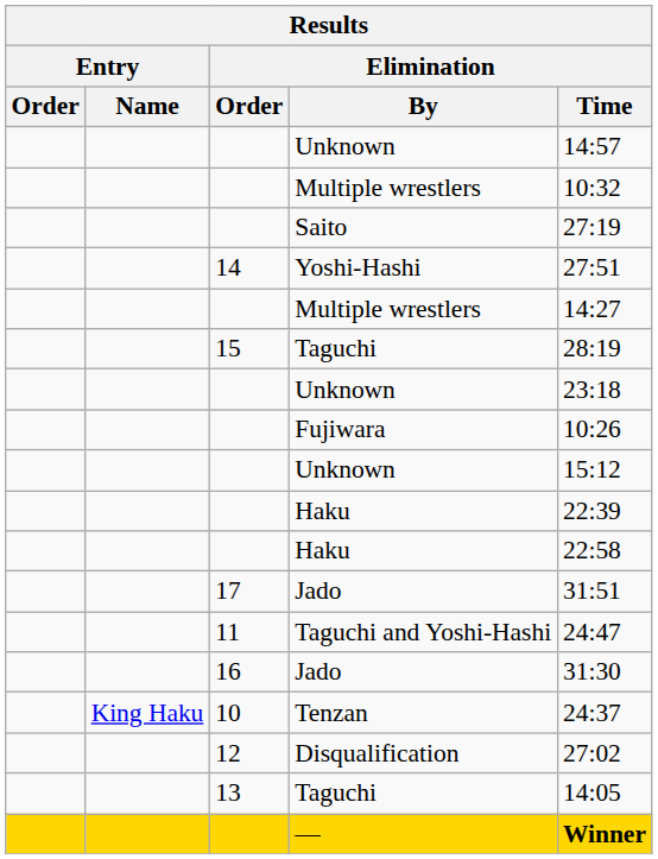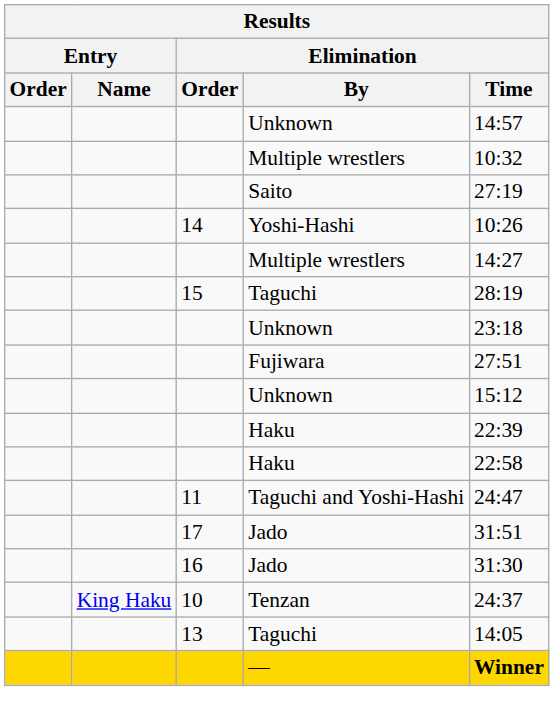Yoshi-Hashi | Elimination / Time: 27:51 -> 10:26
Fujiwara | Elimination / Time: 10:26 -> 27:51
rows swapped: Taguchi and Yoshi-Hashi <-> 17 / Jado
- row: 12 | Disqualification | 27:02
